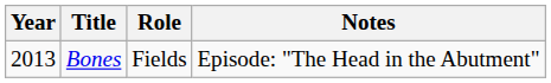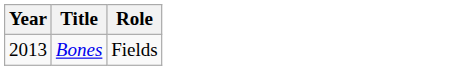- column: Notes | Episode: "The Head in the Abutment"
